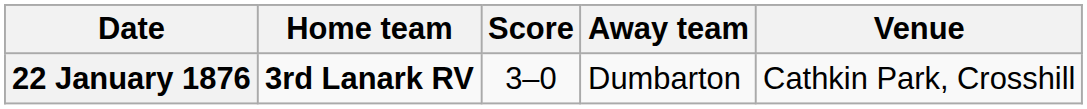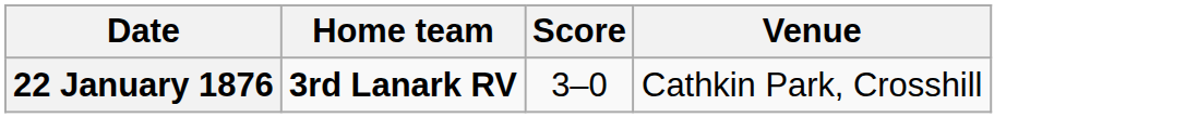- column: Away team | Dumbarton
